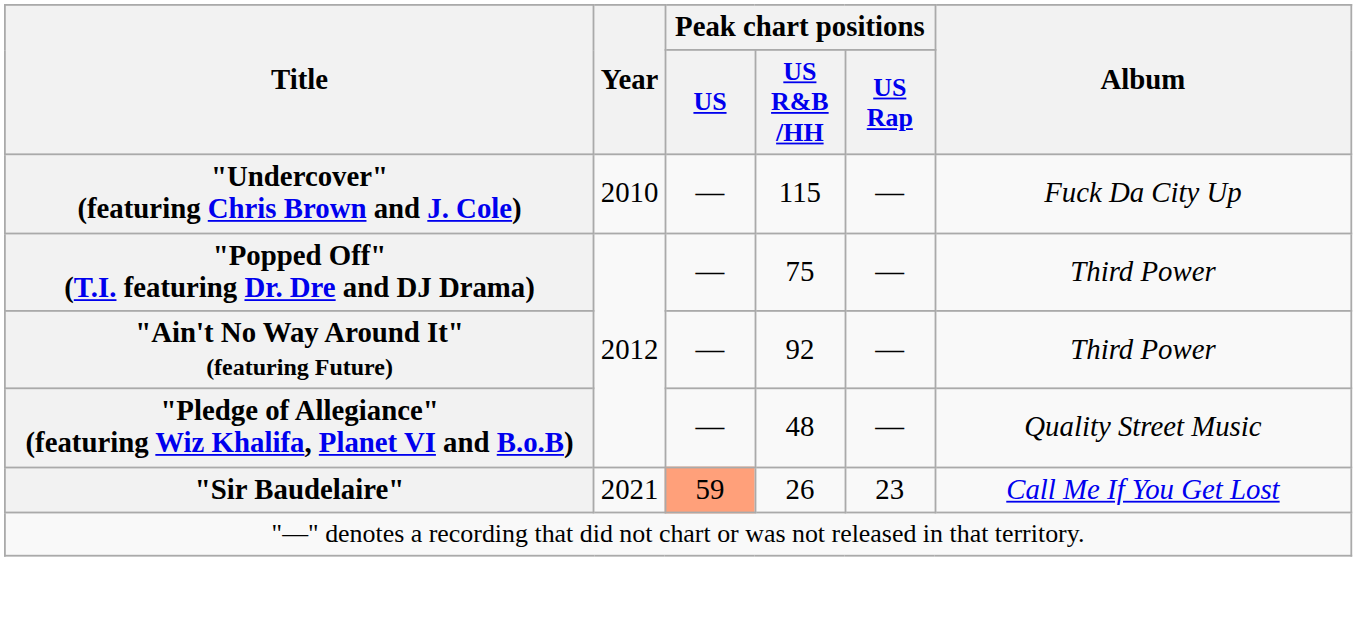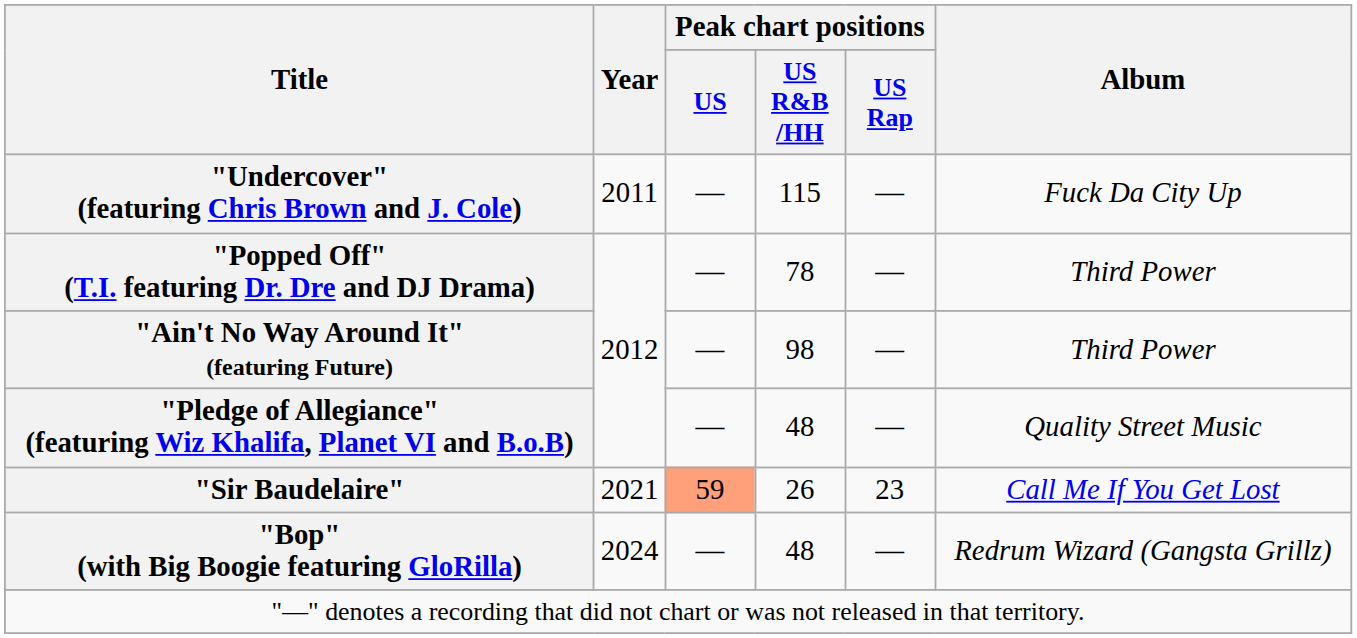"Undercover" (featuring Chris Brown and J. Cole) | Year: 2010 -> 2011
"Popped Off" (T.I. featuring Dr. Dre and DJ Drama) | Peak chart positions / US R&B /HH: 75 -> 78
"Ain't No Way Around It" (featuring Future) | Peak chart positions / US R&B /HH: 92 -> 98
+ row: "Bop" (with Big Boogie featuring GloRilla) | 2024 | — | 48 | — | Redrum Wizard (Gangsta Grillz)
